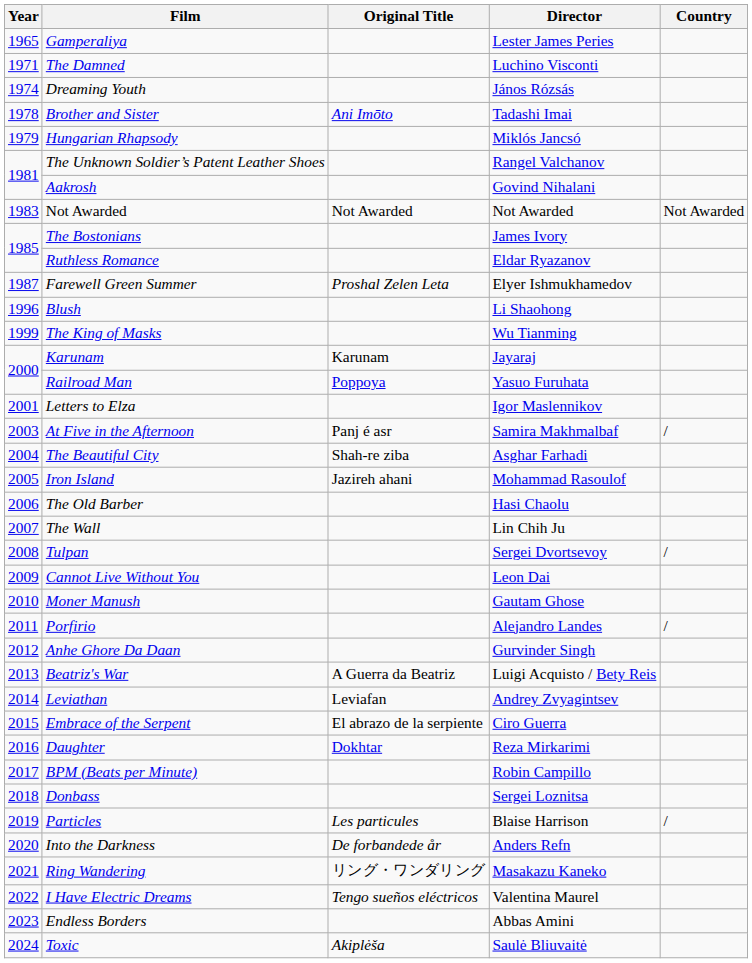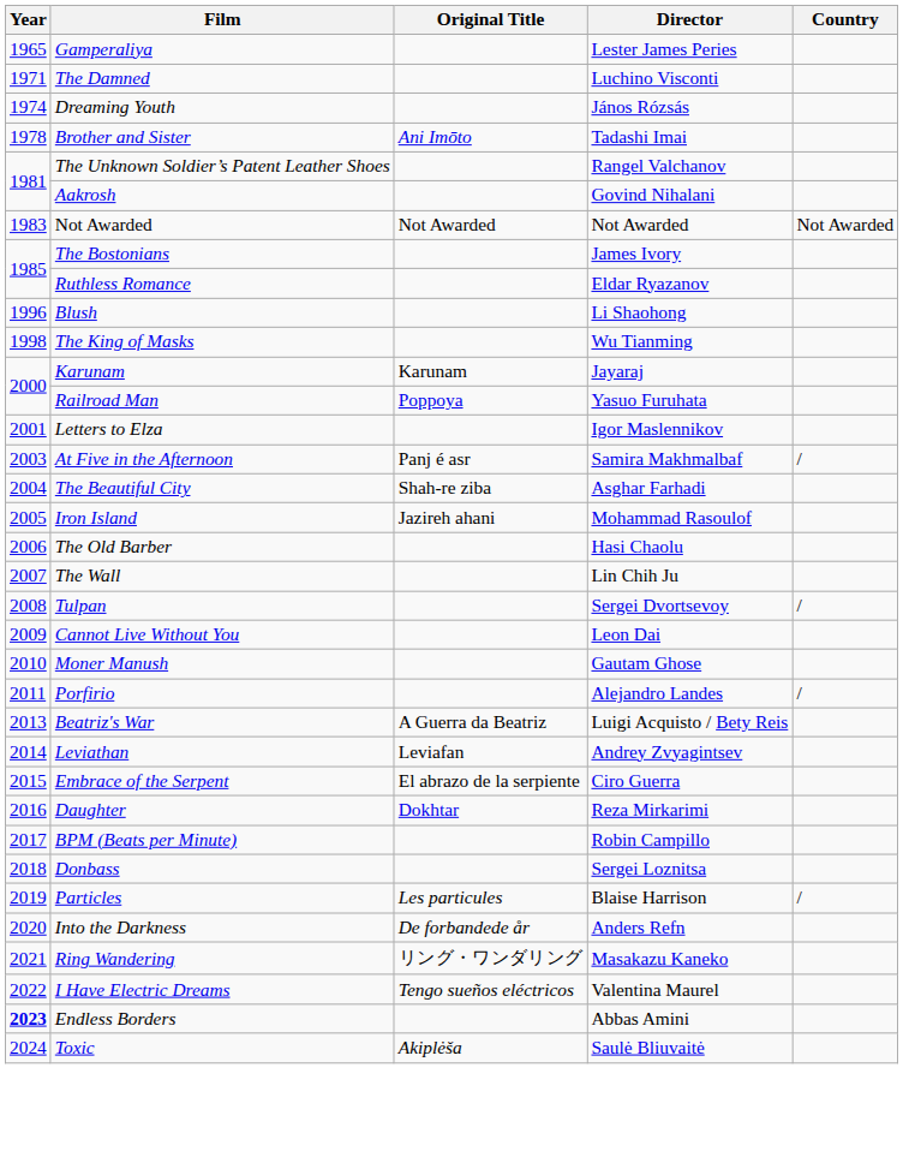- row: 1979 | Hungarian Rhapsody | Miklós Jancsó
- row: 1987 | Farewell Green Summer | Proshal Zelen Leta | Elyer Ishmukhamedov
The King of Masks | Year: 1999 -> 1998
- row: 2012 | Anhe Ghore Da Daan | Gurvinder Singh
Endless Borders | Year: normal -> bold
